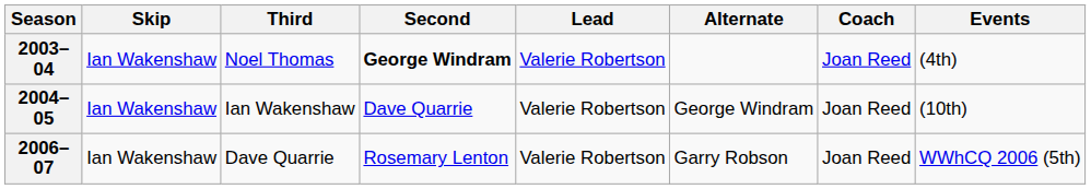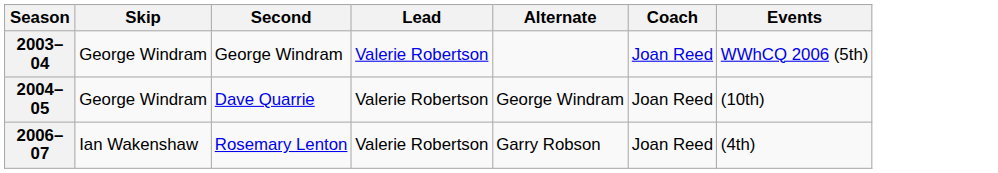- column: Third | Noel Thomas | Ian Wakenshaw | Dave Quarrie
2003–04 | Skip: Ian Wakenshaw -> George Windram
2003–04 | Second: bold -> normal
2003–04 | Events: (4th) -> WWhCQ 2006 (5th)
2004–05 | Skip: Ian Wakenshaw -> George Windram
2006–07 | Events: WWhCQ 2006 (5th) -> (4th)
